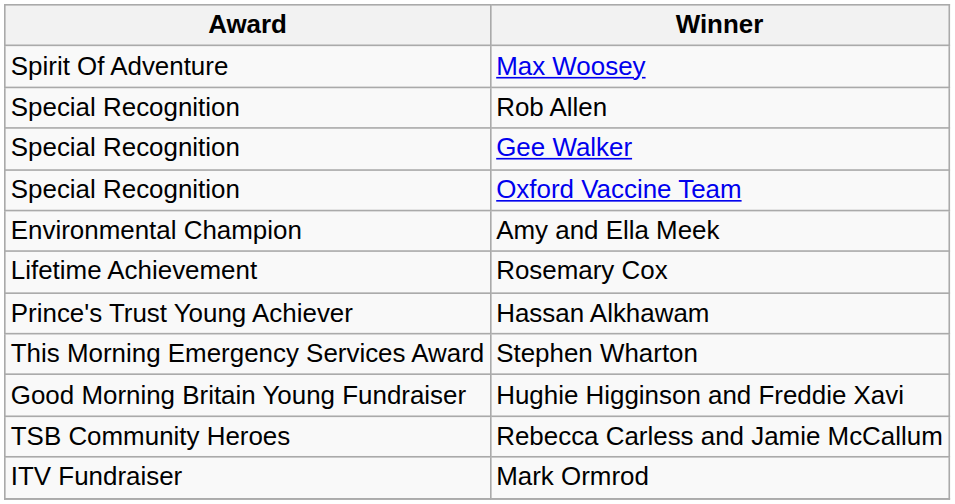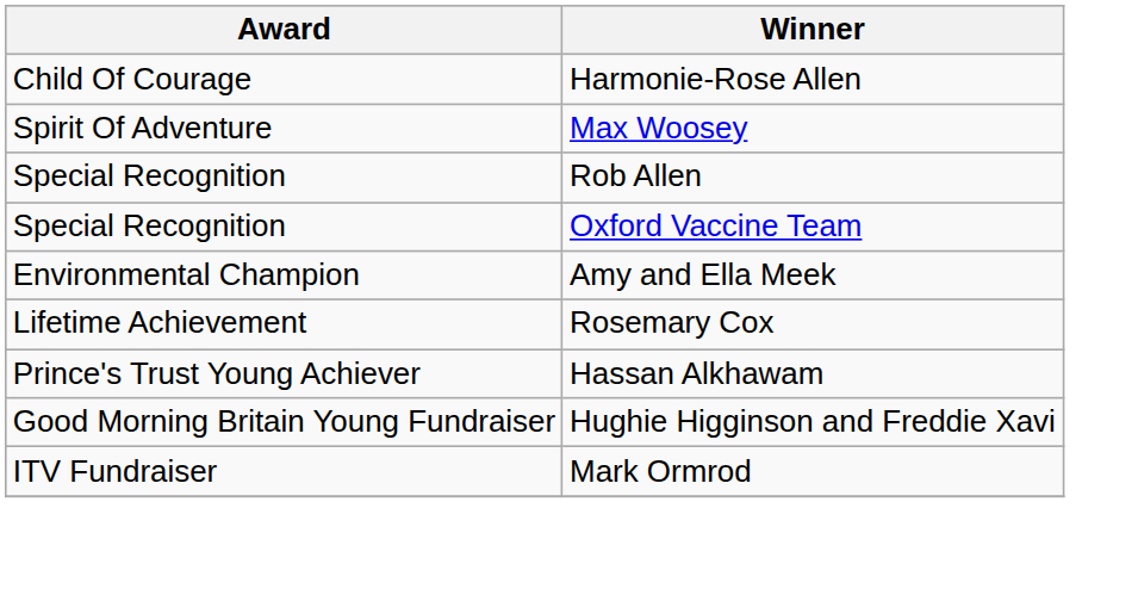+ row: Child Of Courage | Harmonie-Rose Allen
- row: Special Recognition | Gee Walker
- row: This Morning Emergency Services Award | Stephen Wharton
- row: TSB Community Heroes | Rebecca Carless and Jamie McCallum
